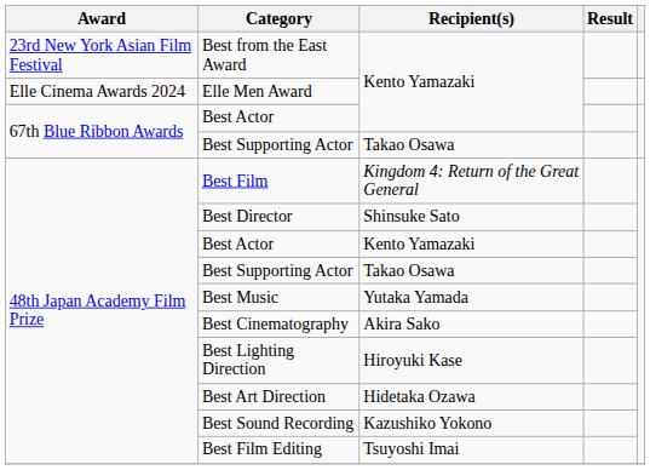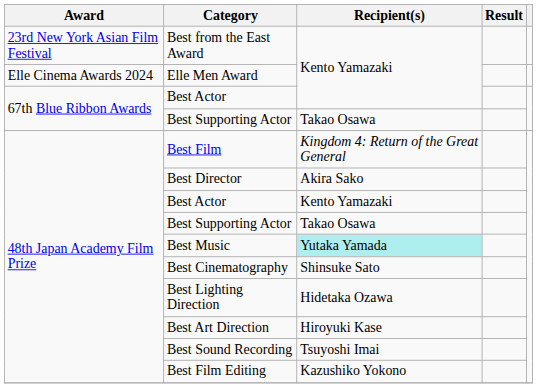Best Director | Recipient(s): Shinsuke Sato -> Akira Sako
Best Music | Recipient(s): no background -> paleturquoise background
Best Cinematography | Recipient(s): Akira Sako -> Shinsuke Sato
Best Lighting Direction | Recipient(s): Hiroyuki Kase -> Hidetaka Ozawa
Best Art Direction | Recipient(s): Hidetaka Ozawa -> Hiroyuki Kase
Best Sound Recording | Recipient(s): Kazushiko Yokono -> Tsuyoshi Imai
Best Film Editing | Recipient(s): Tsuyoshi Imai -> Kazushiko Yokono
